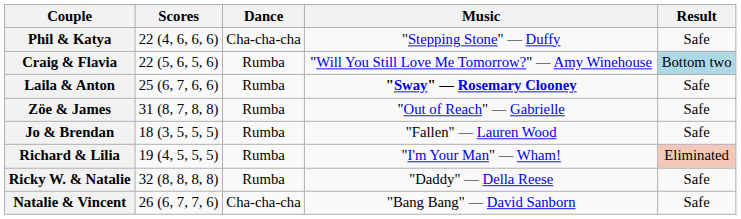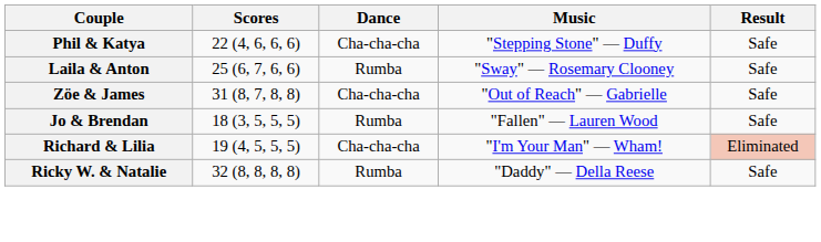- row: Craig & Flavia | 22 (5, 6, 5, 6) | Rumba | "Will You Still Love Me Tomorrow?" — Amy Winehouse | Bottom two
Laila & Anton | Music: bold -> normal
Zöe & James | Dance: Rumba -> Cha-cha-cha
Richard & Lilia | Dance: Rumba -> Cha-cha-cha
- row: Natalie & Vincent | 26 (6, 7, 7, 6) | Cha-cha-cha | "Bang Bang" — David Sanborn | Safe
